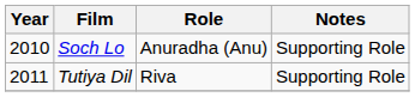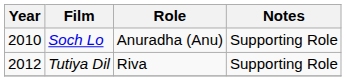Tutiya Dil | Year: 2011 -> 2012
